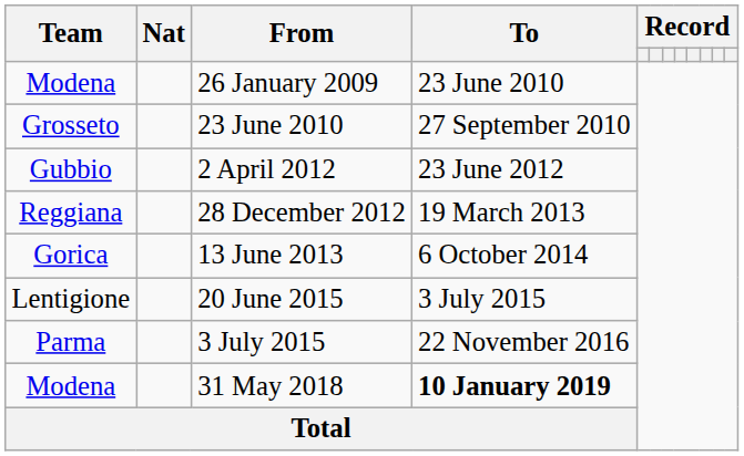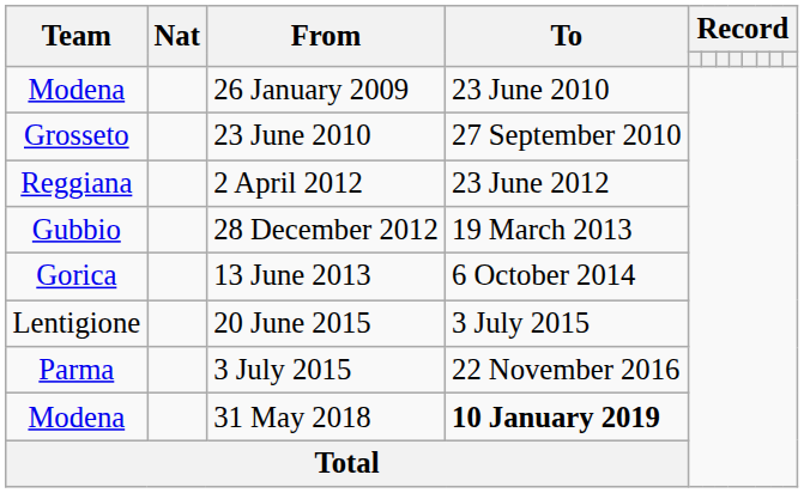2 April 2012 | Team: Gubbio -> Reggiana
28 December 2012 | Team: Reggiana -> Gubbio
